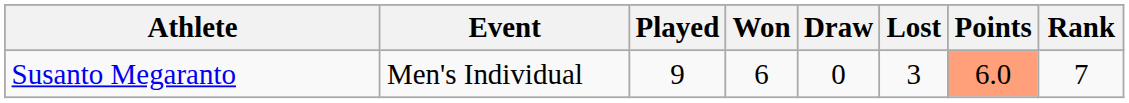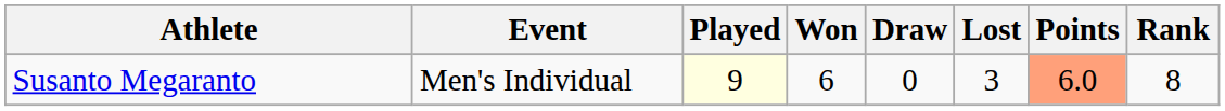Susanto Megaranto | Played: no background -> lightyellow background
Susanto Megaranto | Rank: 7 -> 8
